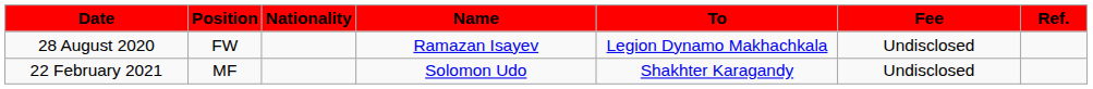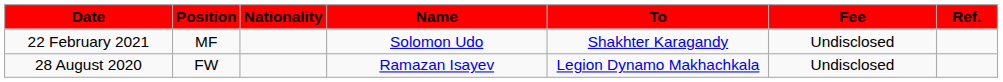rows swapped: 28 August 2020 <-> 22 February 2021
